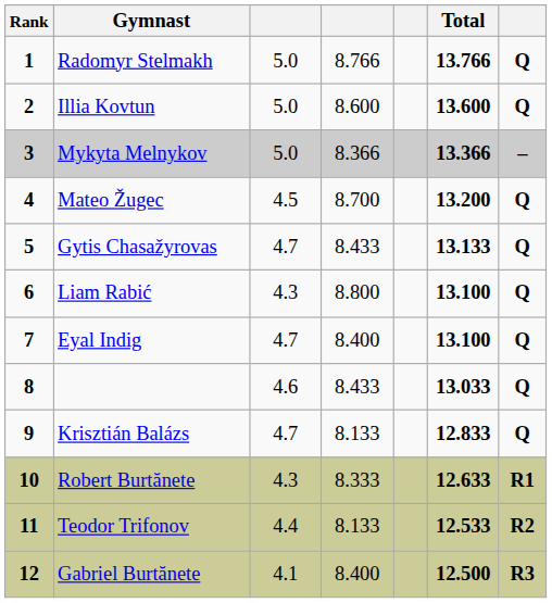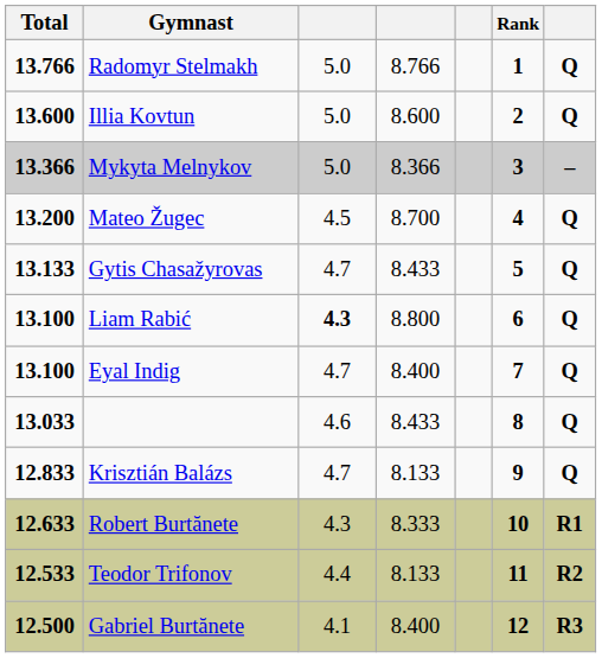columns swapped: Rank <-> Total
Liam Rabić | column 3: normal -> bold
